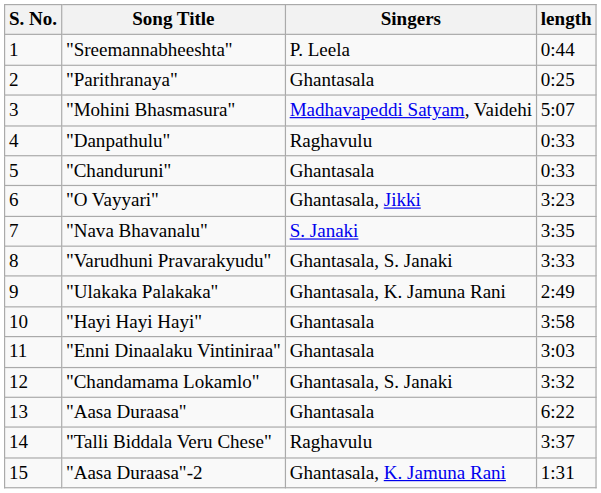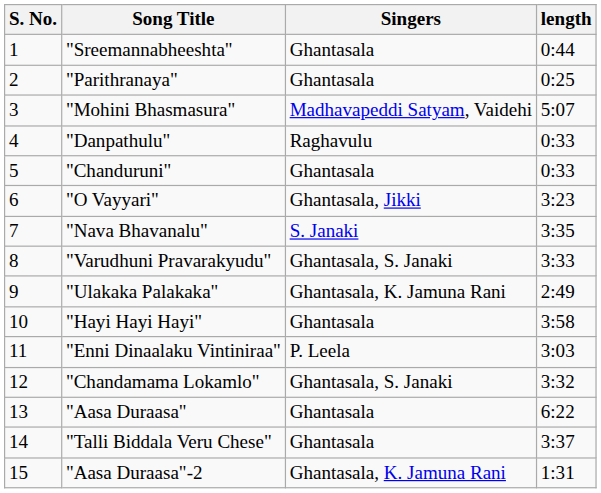"Sreemannabheeshta" | Singers: P. Leela -> Ghantasala
"Enni Dinaalaku Vintiniraa" | Singers: Ghantasala -> P. Leela
"Talli Biddala Veru Chese" | Singers: Raghavulu -> Ghantasala
